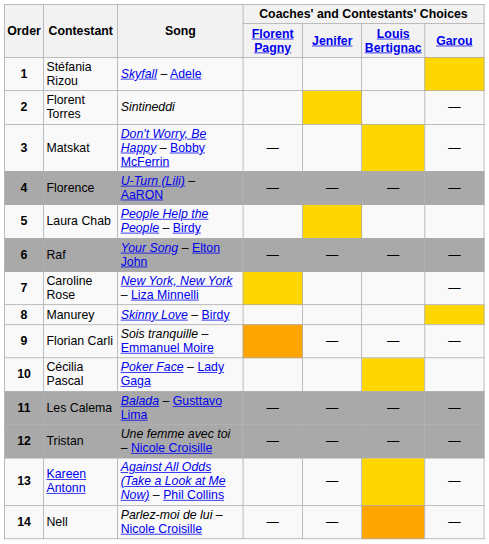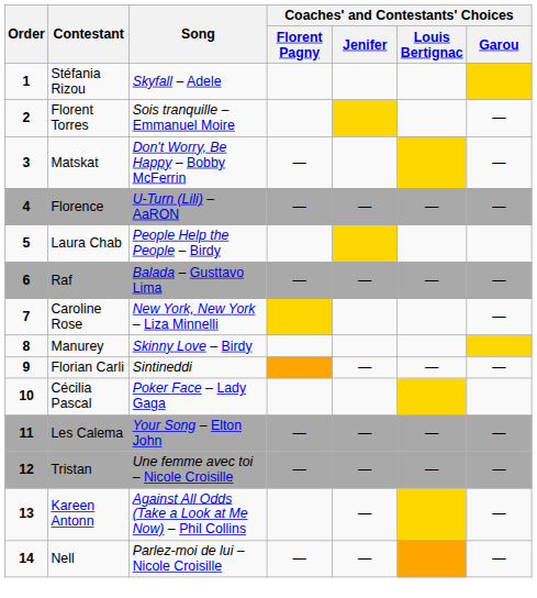Florent Torres | Song: Sintineddi -> Sois tranquille – Emmanuel Moire
Raf | Song: Your Song – Elton John -> Balada – Gusttavo Lima
Florian Carli | Song: Sois tranquille – Emmanuel Moire -> Sintineddi
Les Calema | Song: Balada – Gusttavo Lima -> Your Song – Elton John
